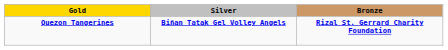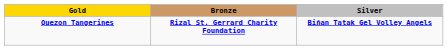columns swapped: Silver <-> Bronze
